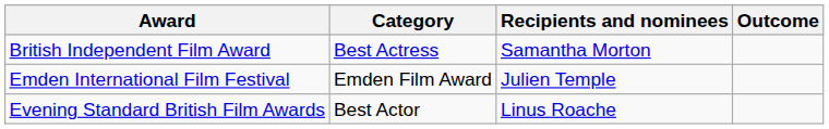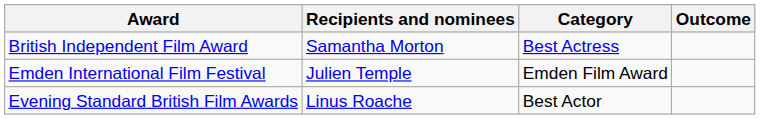columns swapped: Category <-> Recipients and nominees
